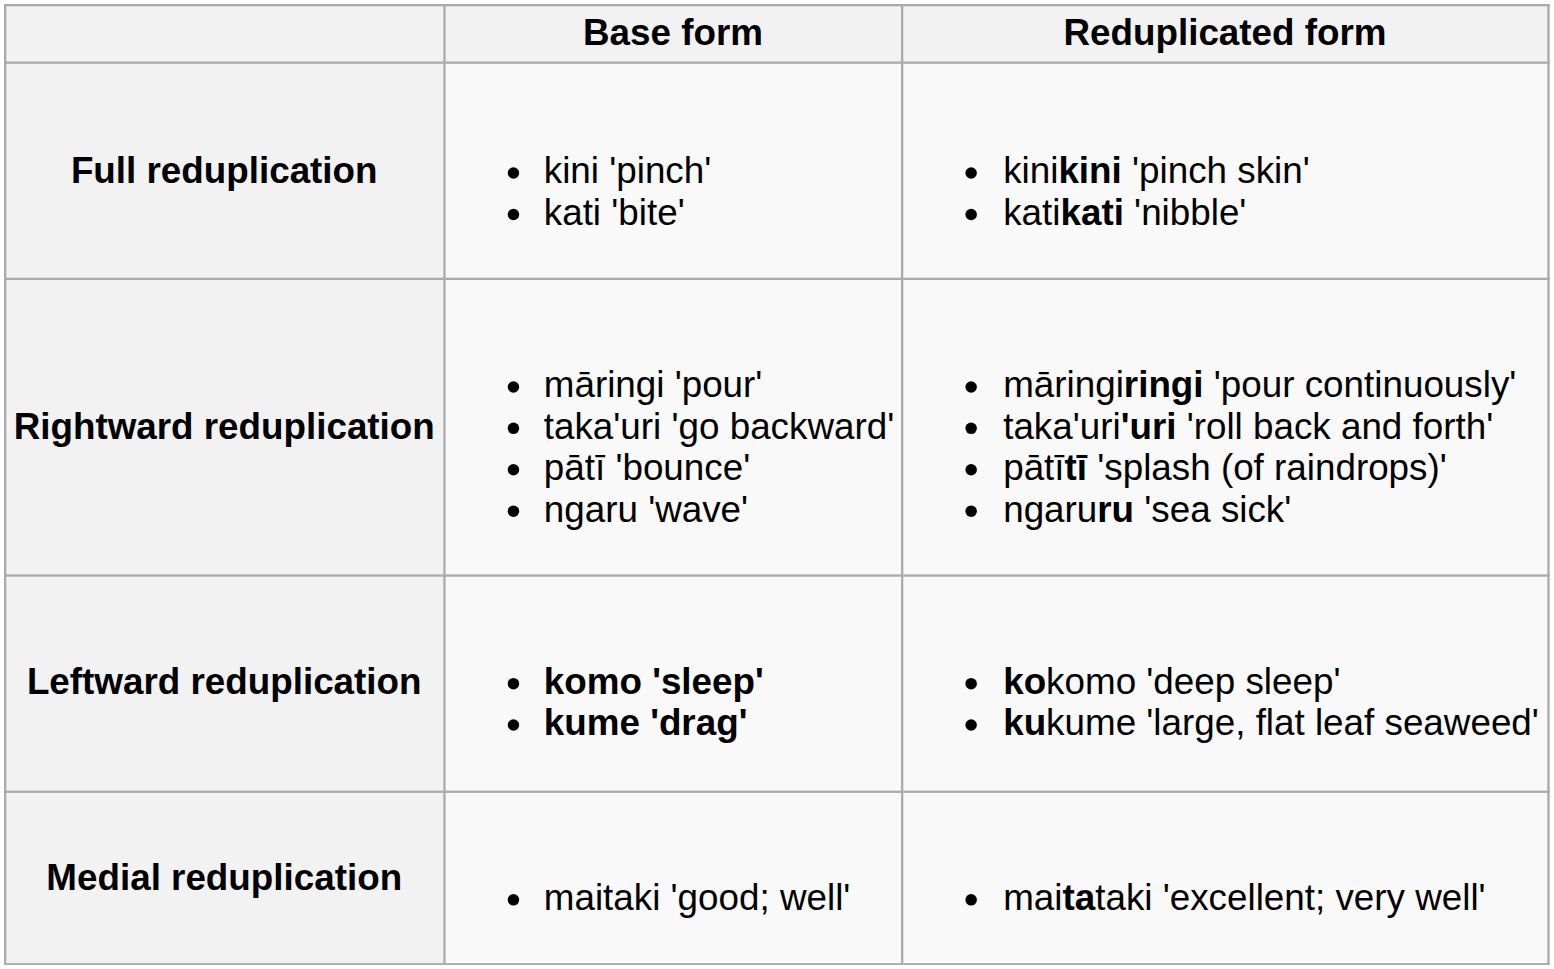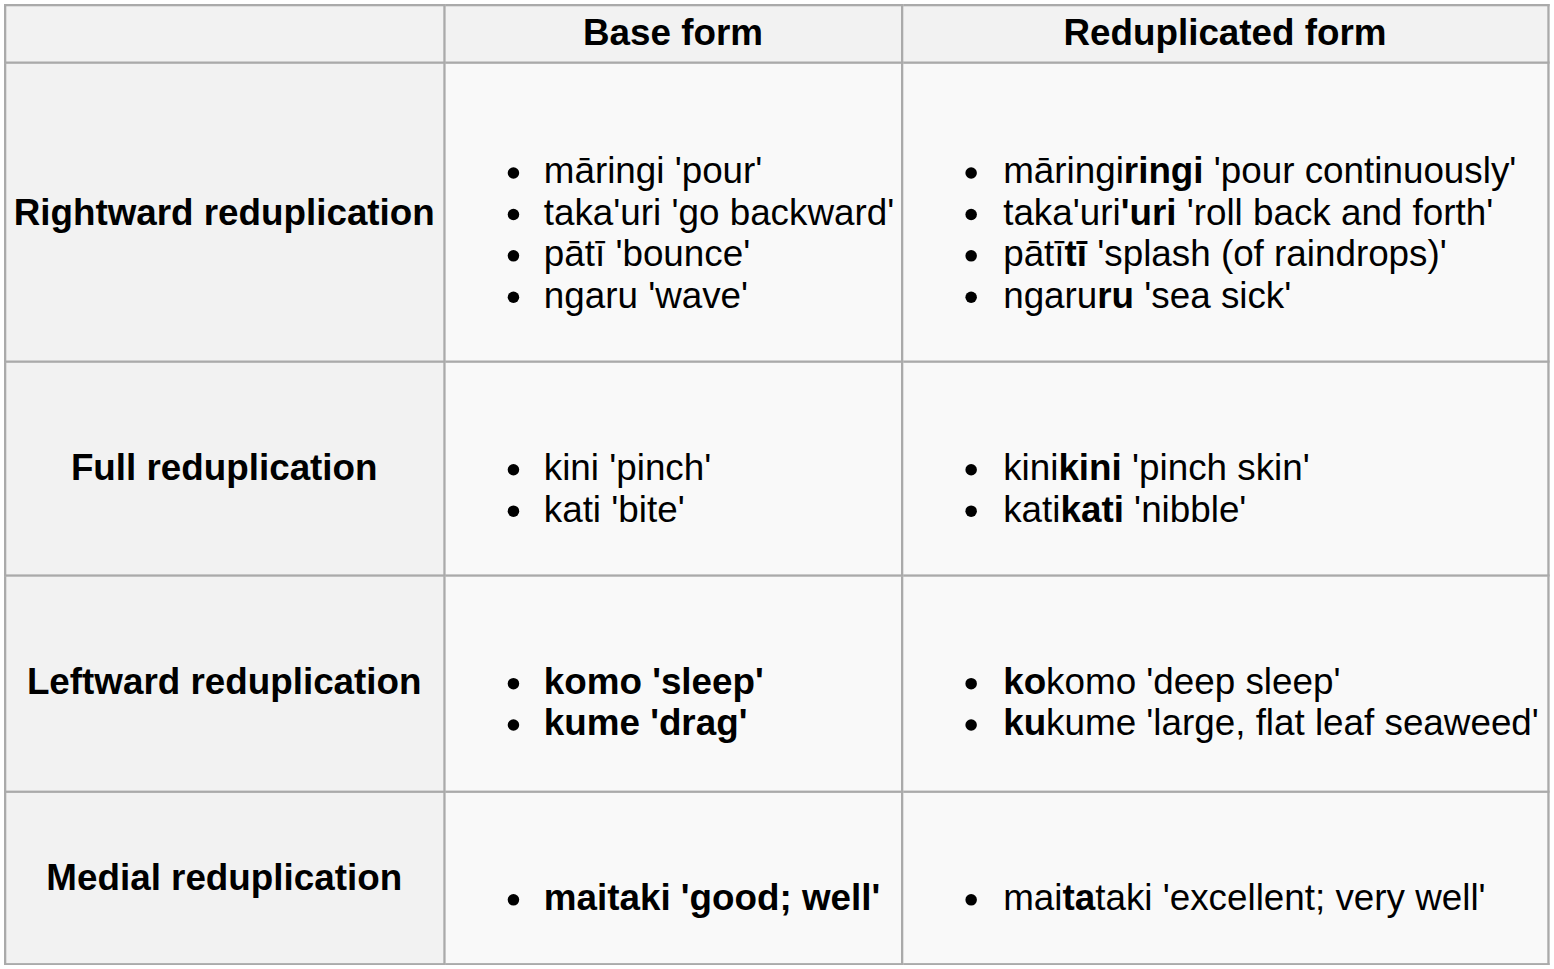rows swapped: Full reduplication <-> Rightward reduplication
Medial reduplication | Base form: normal -> bold
